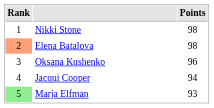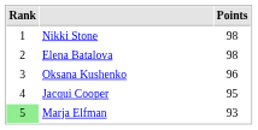Elena Batalova | Rank: lightsalmon background -> no background
Jacqui Cooper | Points: 94 -> 95
